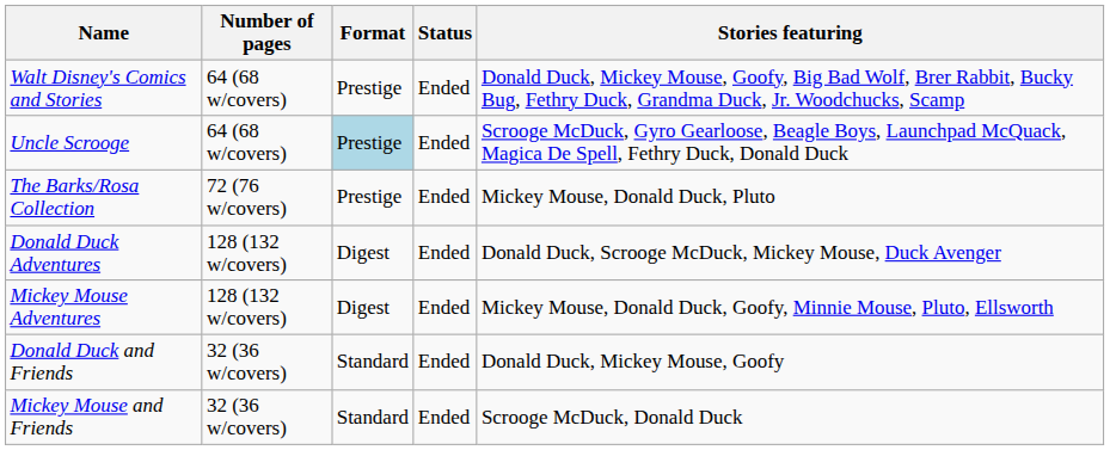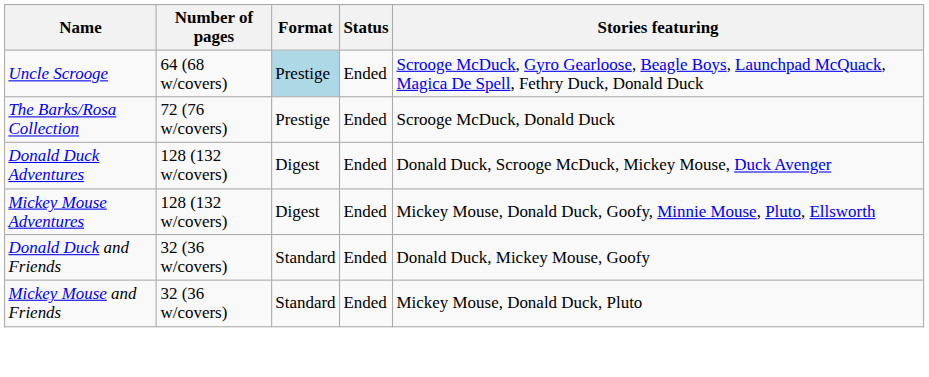- row: Walt Disney's Comics and Stories | 64 (68 w/covers) | Prestige | Ended | Donald Duck, Mickey Mouse, Goofy, Big Bad Wolf, Brer Rabbit, Bucky Bug, Fethry Duck, Grandma Duck, Jr. Woodchucks, Scamp
The Barks/Rosa Collection | Stories featuring: Mickey Mouse, Donald Duck, Pluto -> Scrooge McDuck, Donald Duck
Mickey Mouse and Friends | Stories featuring: Scrooge McDuck, Donald Duck -> Mickey Mouse, Donald Duck, Pluto
